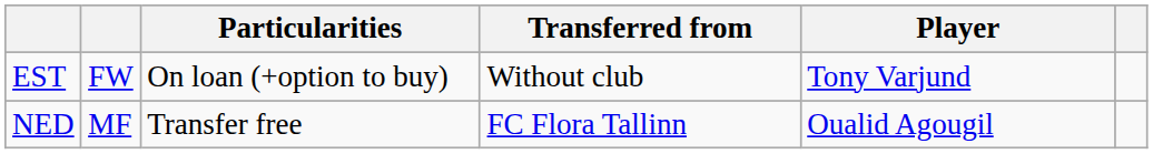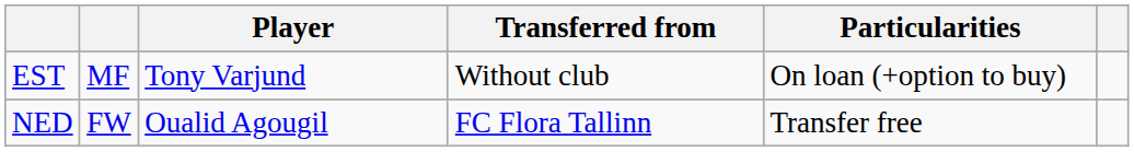columns swapped: Player <-> Particularities
EST | column 2: FW -> MF
NED | column 2: MF -> FW
